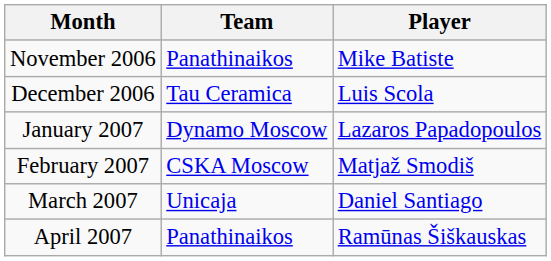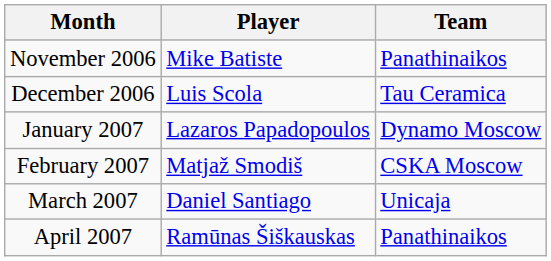columns swapped: Player <-> Team
